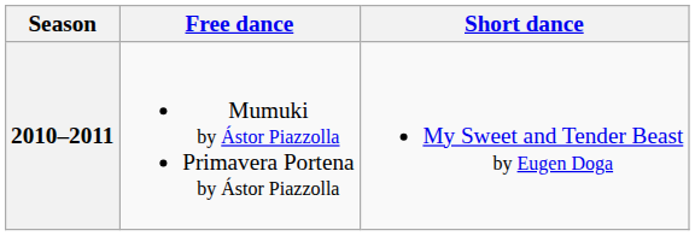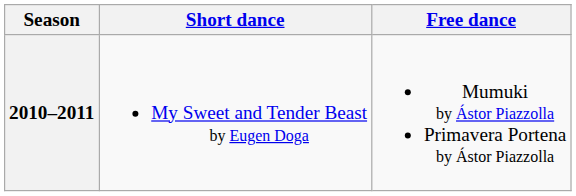columns swapped: Short dance <-> Free dance
